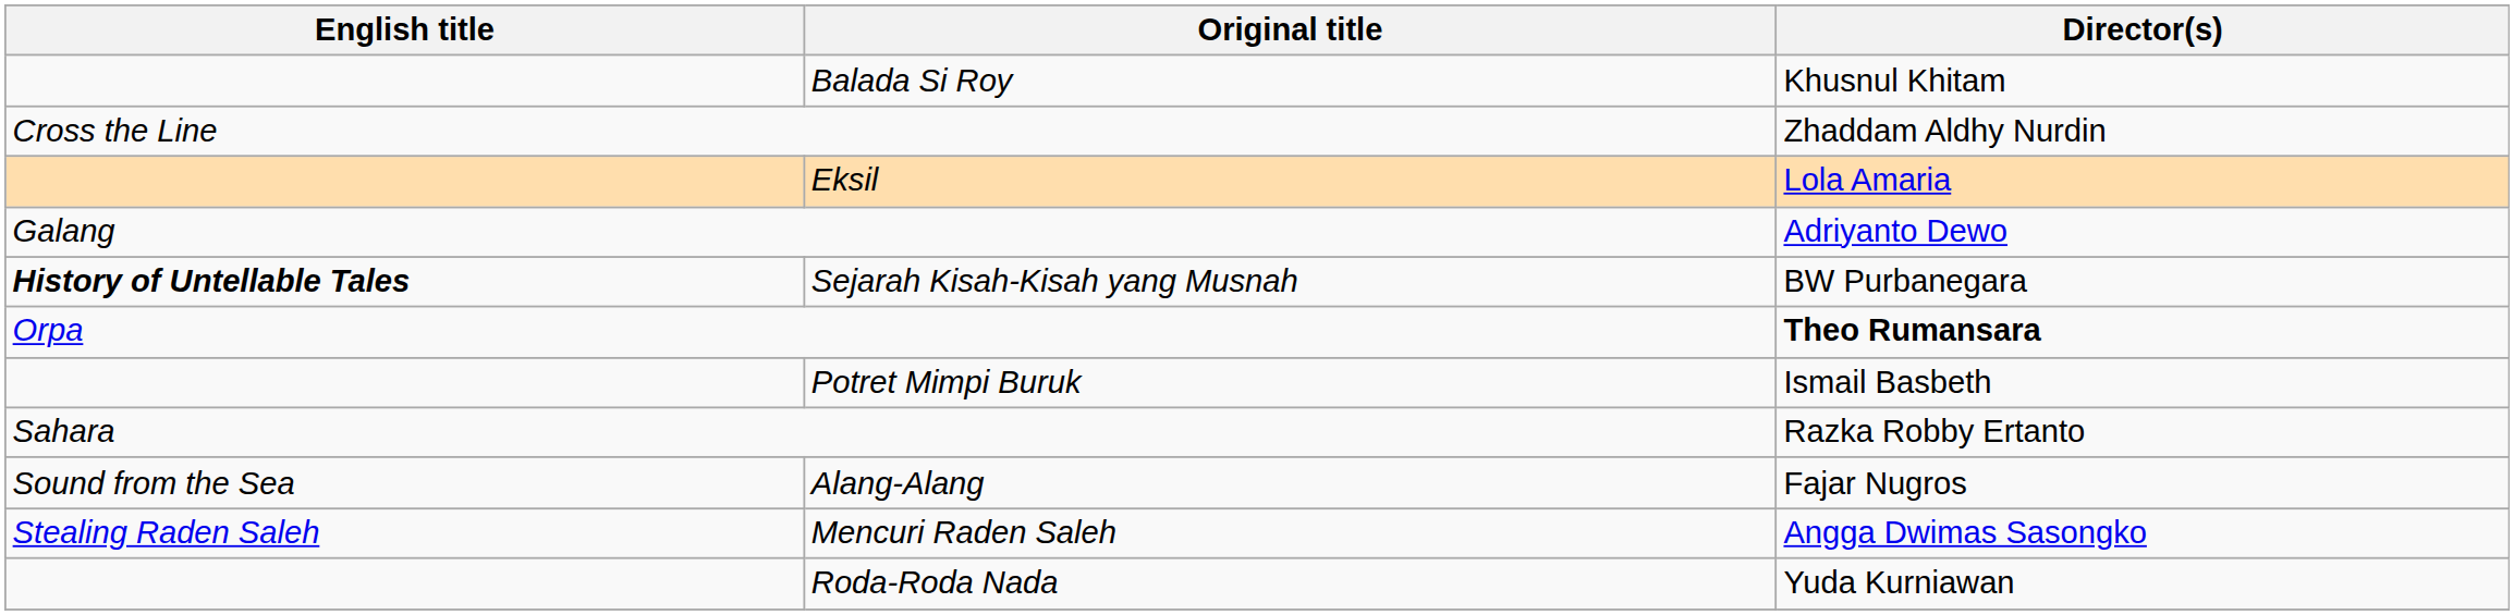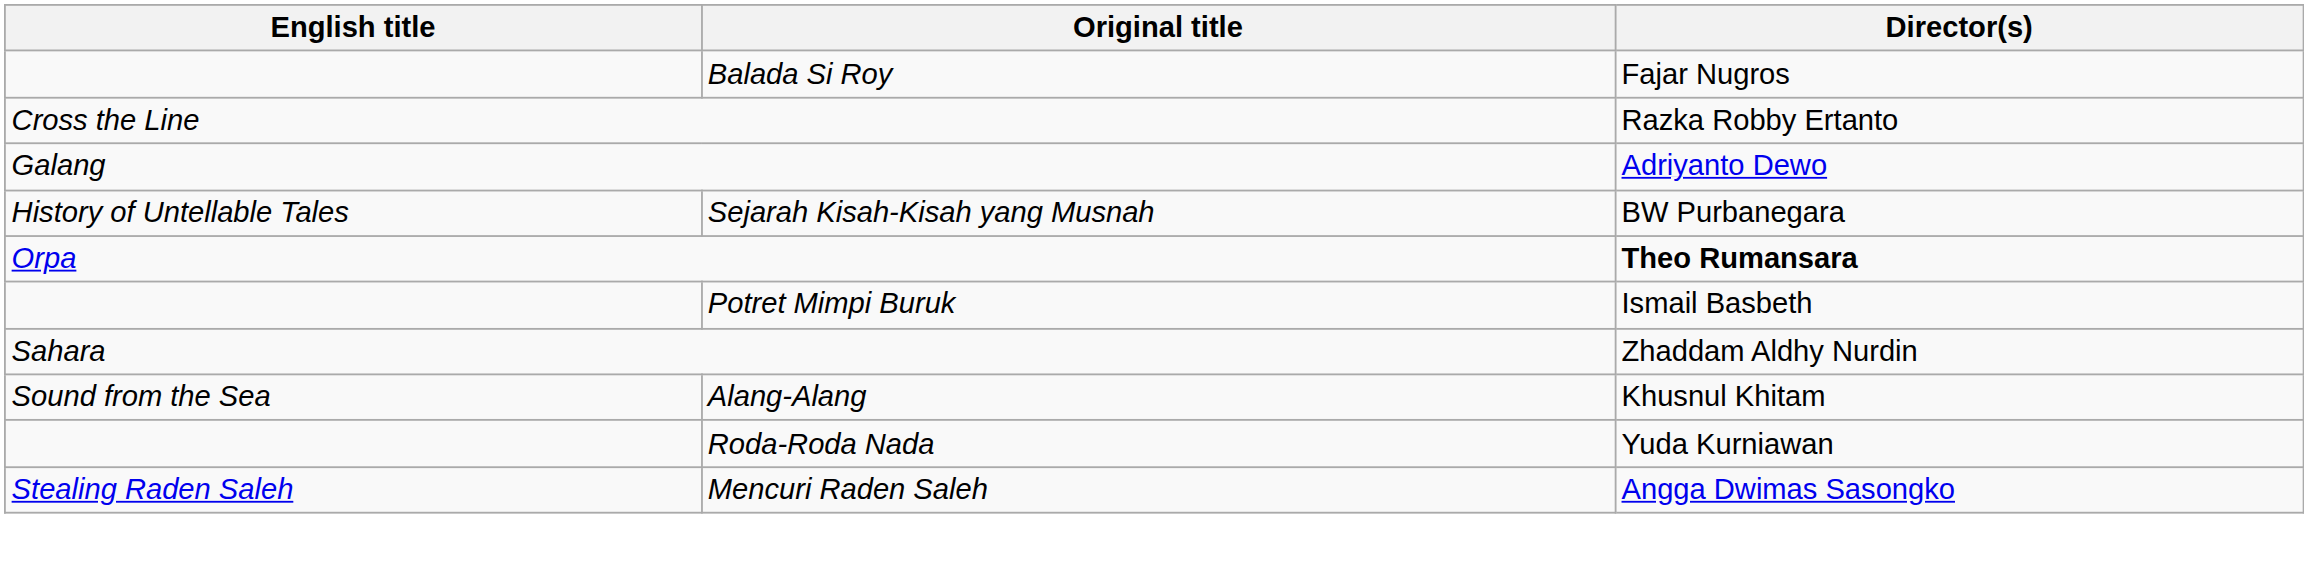Balada Si Roy | Director(s): Khusnul Khitam -> Fajar Nugros
Cross the Line | Director(s): Zhaddam Aldhy Nurdin -> Razka Robby Ertanto
- row: Eksil | Lola Amaria
Sejarah Kisah-Kisah yang Musnah | English title: bold -> normal
Sahara | Director(s): Razka Robby Ertanto -> Zhaddam Aldhy Nurdin
Alang-Alang | Director(s): Fajar Nugros -> Khusnul Khitam
rows swapped: Mencuri Raden Saleh <-> Roda-Roda Nada
